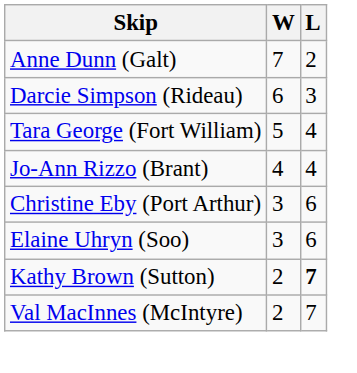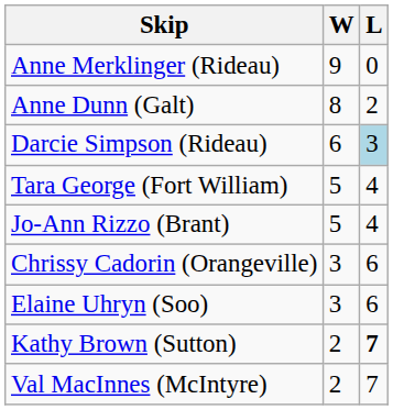+ row: Anne Merklinger (Rideau) | 9 | 0
Anne Dunn (Galt) | W: 7 -> 8
Darcie Simpson (Rideau) | L: no background -> lightblue background
Jo-Ann Rizzo (Brant) | W: 4 -> 5
+ row: Chrissy Cadorin (Orangeville) | 3 | 6
- row: Christine Eby (Port Arthur) | 3 | 6
